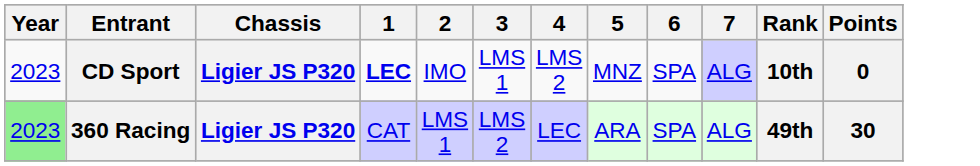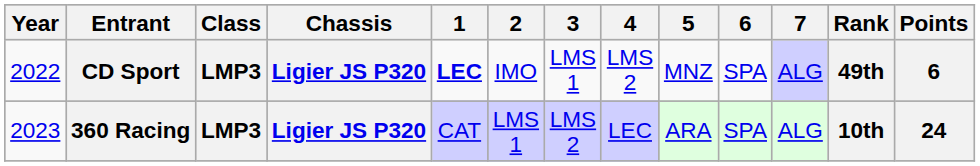+ column: Class | LMP3 | LMP3
CD Sport | Year: 2023 -> 2022
CD Sport | Rank: 10th -> 49th
CD Sport | Points: 0 -> 6
360 Racing | Year: lightgreen background -> no background
360 Racing | Rank: 49th -> 10th
360 Racing | Points: 30 -> 24
